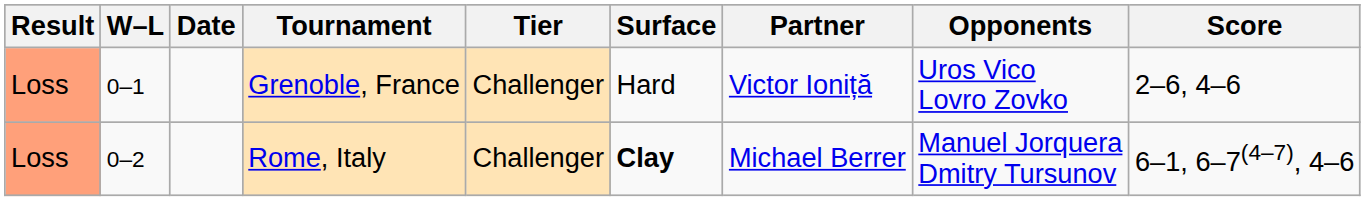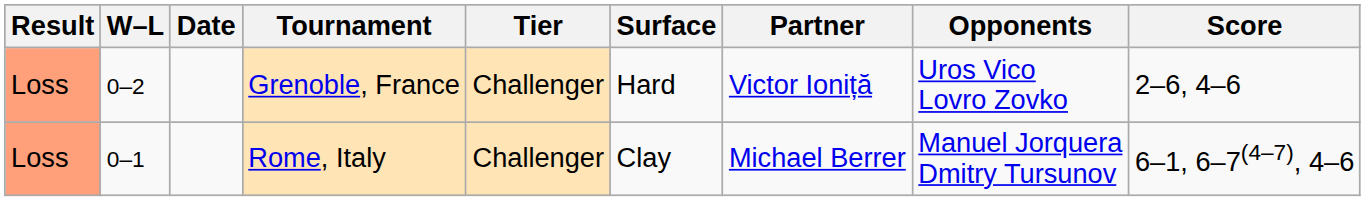Grenoble, France | W–L: 0–1 -> 0–2
Rome, Italy | W–L: 0–2 -> 0–1
Rome, Italy | Surface: bold -> normal
